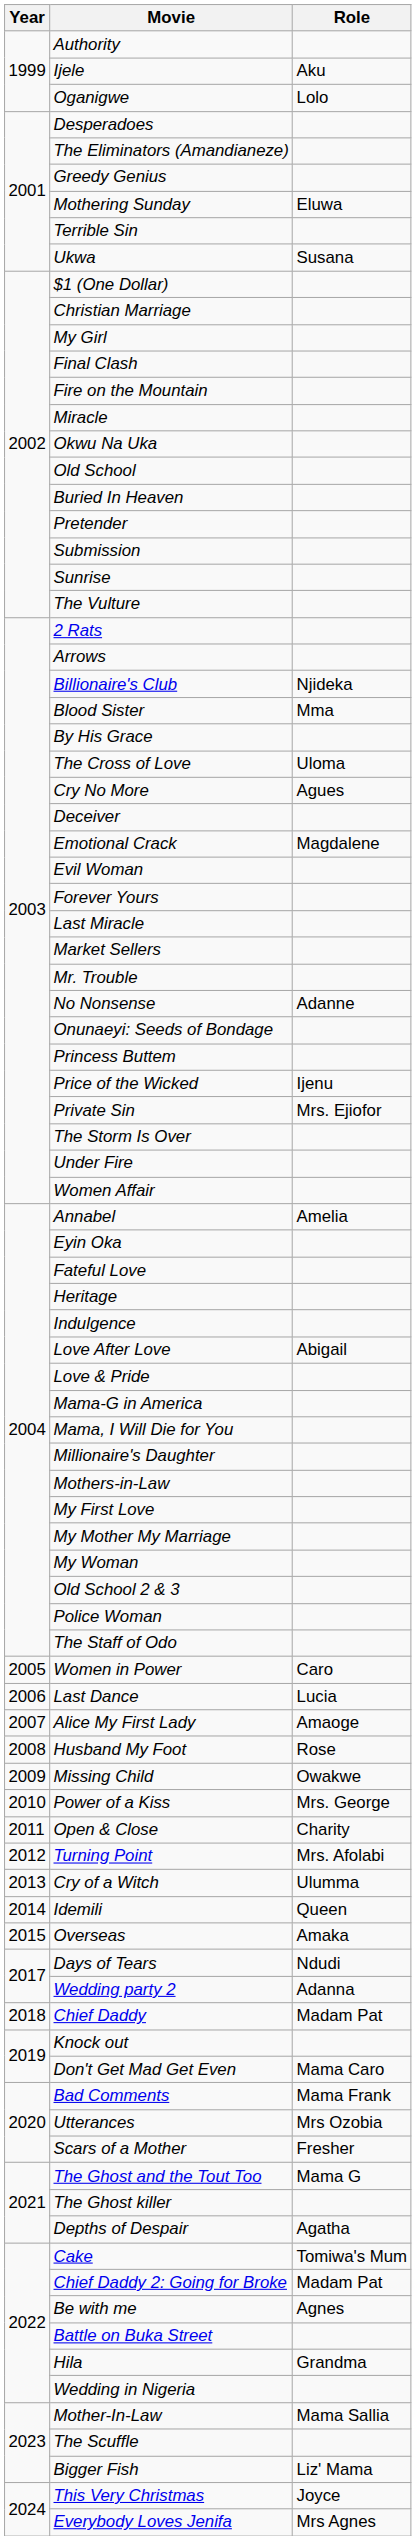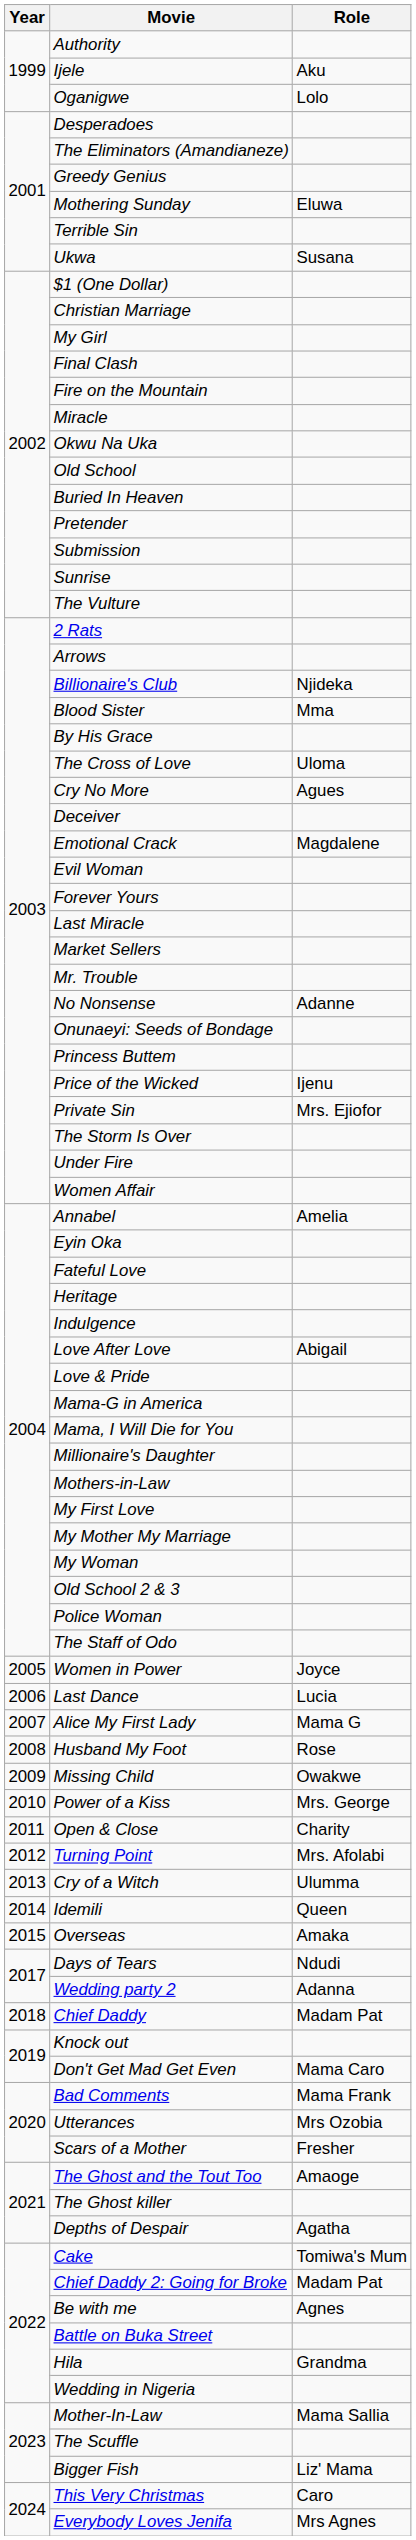Women in Power | Role: Caro -> Joyce
Alice My First Lady | Role: Amaoge -> Mama G
The Ghost and the Tout Too | Role: Mama G -> Amaoge
This Very Christmas | Role: Joyce -> Caro
